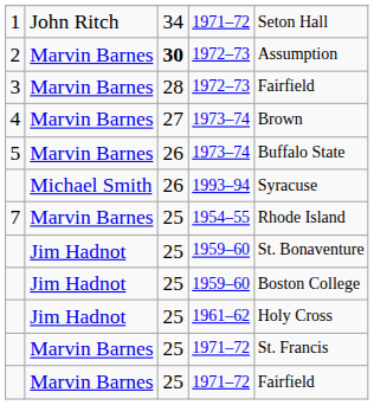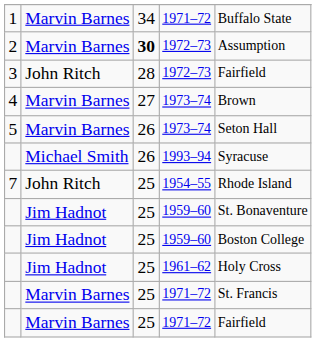1 | column 2: John Ritch -> Marvin Barnes
1 | column 5: Seton Hall -> Buffalo State
3 | column 2: Marvin Barnes -> John Ritch
5 | column 5: Buffalo State -> Seton Hall
7 | column 2: Marvin Barnes -> John Ritch
